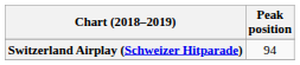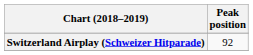Switzerland Airplay (Schweizer Hitparade) | Peak position: 94 -> 92
